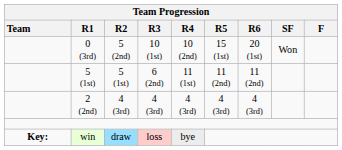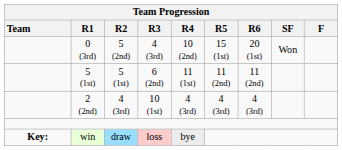0 (3rd) | Team Progression / R3: 10 (1st) -> 4 (3rd)
2 (2nd) | Team Progression / R3: 4 (3rd) -> 10 (1st)
